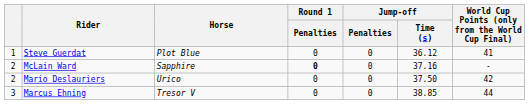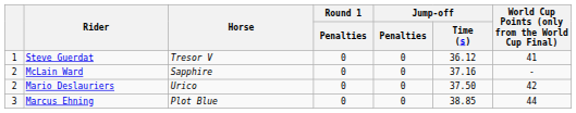Steve Guerdat | Horse: Plot Blue -> Tresor V
McLain Ward | Round 1 / Penalties: bold -> normal
Marcus Ehning | Horse: Tresor V -> Plot Blue
